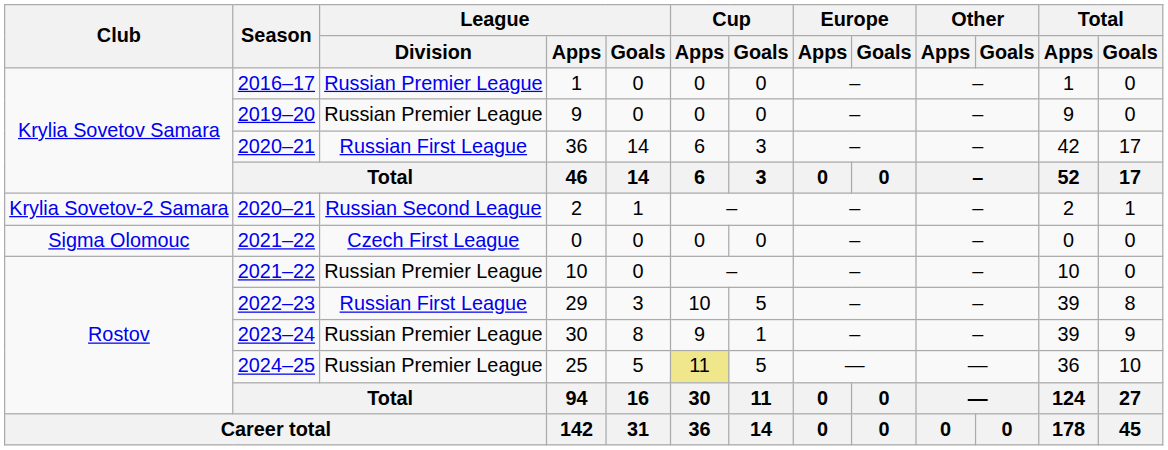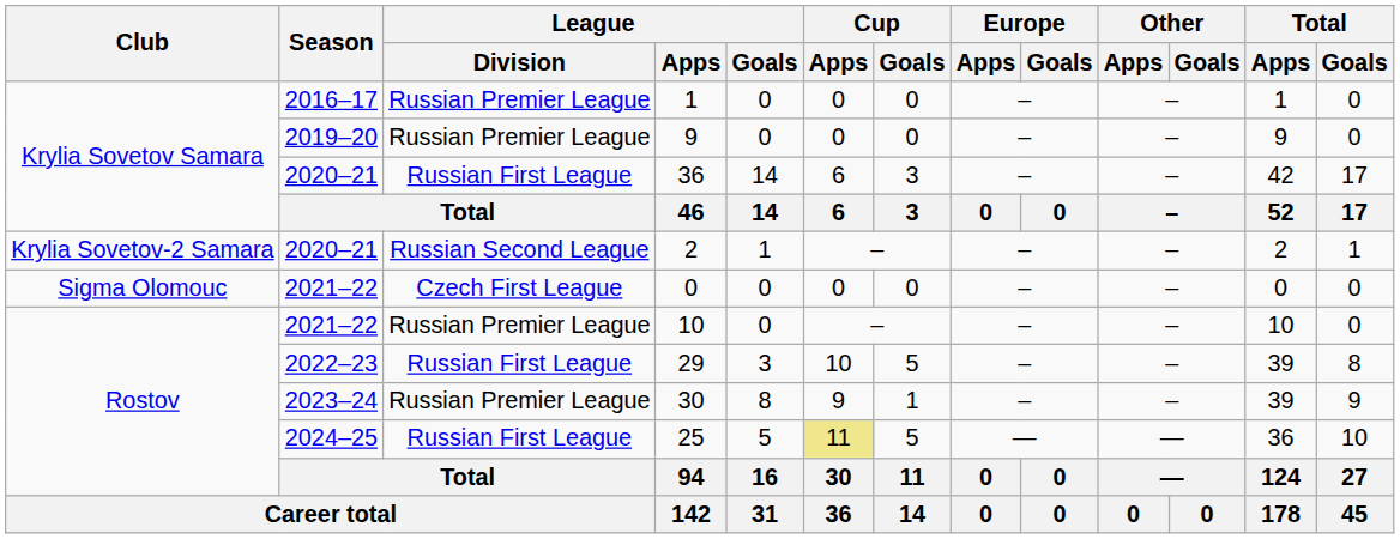25 | League / Division: Russian Premier League -> Russian First League
